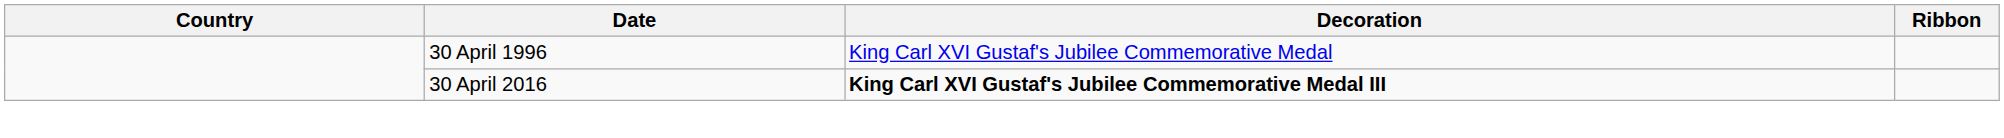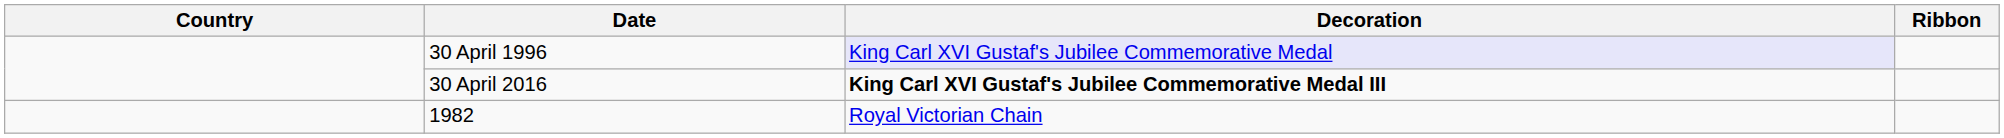30 April 1996 | Decoration: no background -> lavender background
+ row: 1982 | Royal Victorian Chain
